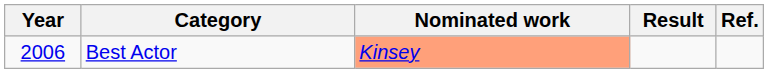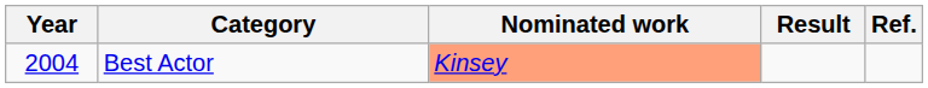Best Actor | Year: 2006 -> 2004
